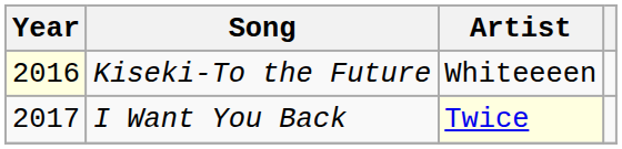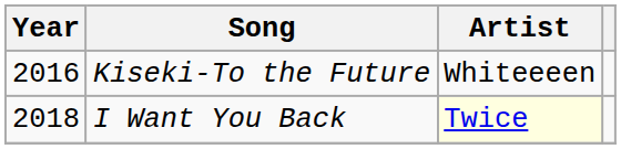Kiseki-To the Future | Year: lightyellow background -> no background
I Want You Back | Year: 2017 -> 2018
